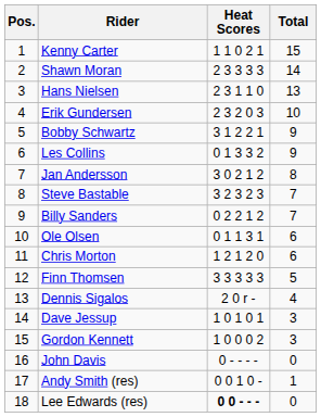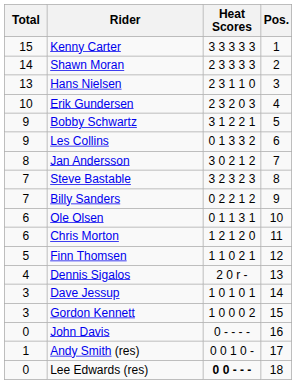columns swapped: Pos. <-> Total
Kenny Carter | Heat Scores: 1 1 0 2 1 -> 3 3 3 3 3
Finn Thomsen | Heat Scores: 3 3 3 3 3 -> 1 1 0 2 1
